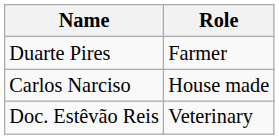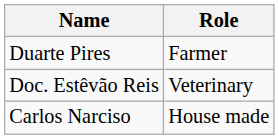rows swapped: Doc. Estêvão Reis <-> Carlos Narciso
